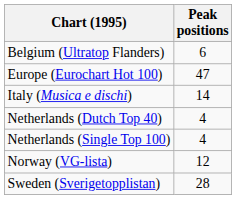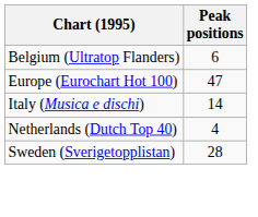- row: Netherlands (Single Top 100) | 4
- row: Norway (VG-lista) | 12
